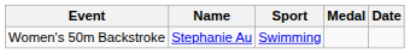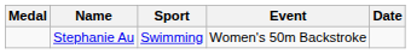columns swapped: Medal <-> Event
